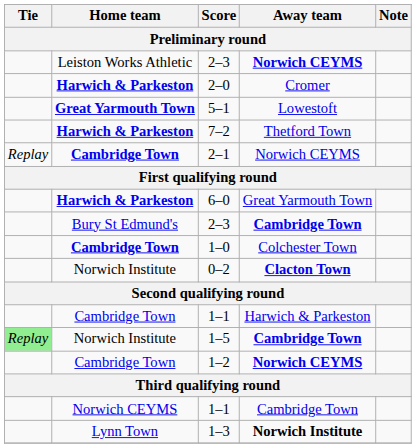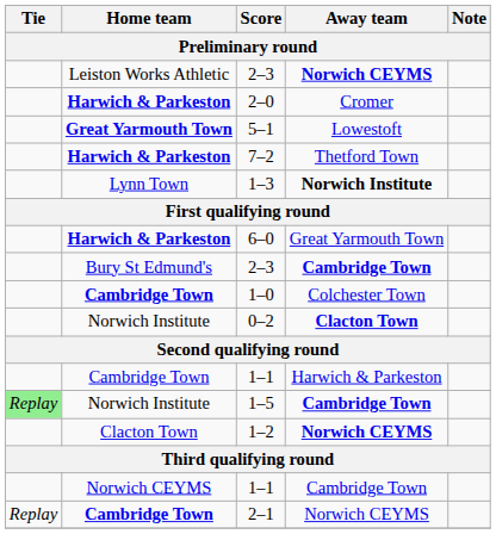rows swapped: 1–3 <-> 2–1
1–2 | Home team: Cambridge Town -> Clacton Town
